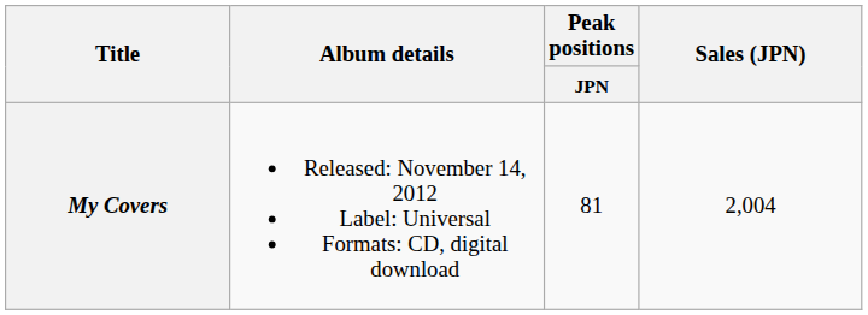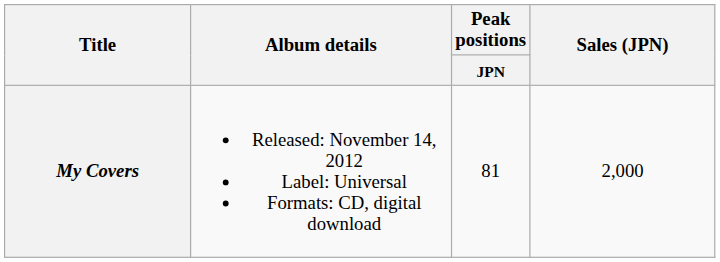My Covers | Sales (JPN): 2,004 -> 2,000
